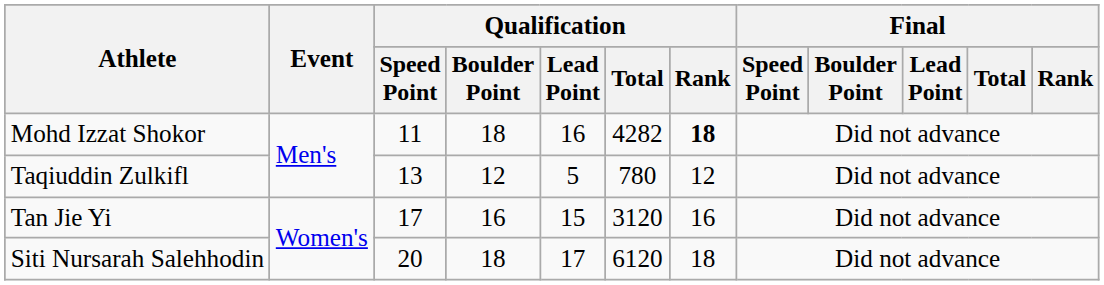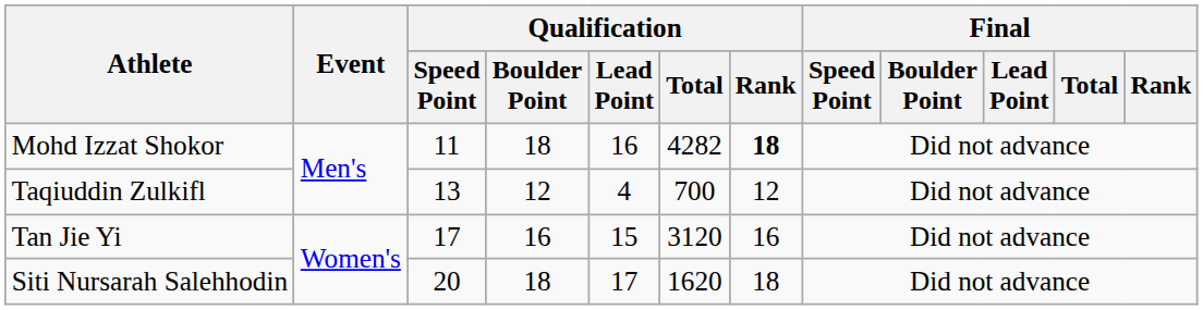Taqiuddin Zulkifl | Qualification / Lead Point: 5 -> 4
Taqiuddin Zulkifl | Qualification / Total: 780 -> 700
Siti Nursarah Salehhodin | Qualification / Total: 6120 -> 1620
